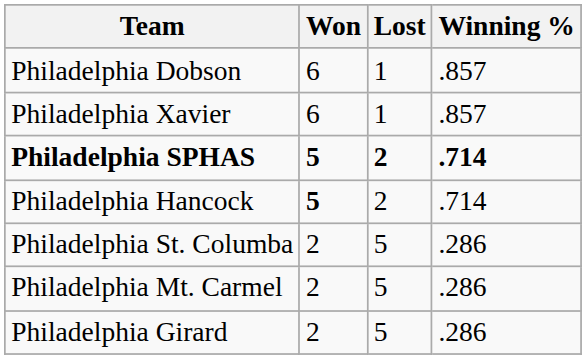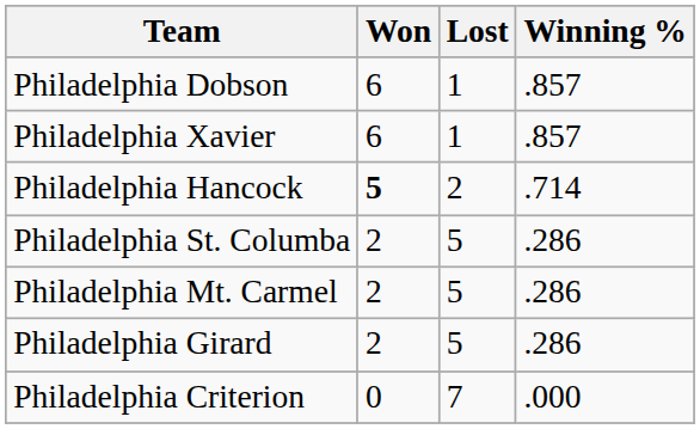- row: Philadelphia SPHAS | 5 | 2 | .714
+ row: Philadelphia Criterion | 0 | 7 | .000
